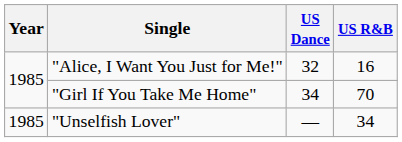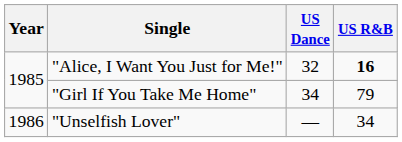"Alice, I Want You Just for Me!" | US R&B: normal -> bold
"Girl If You Take Me Home" | US R&B: 70 -> 79
"Unselfish Lover" | Year: 1985 -> 1986
